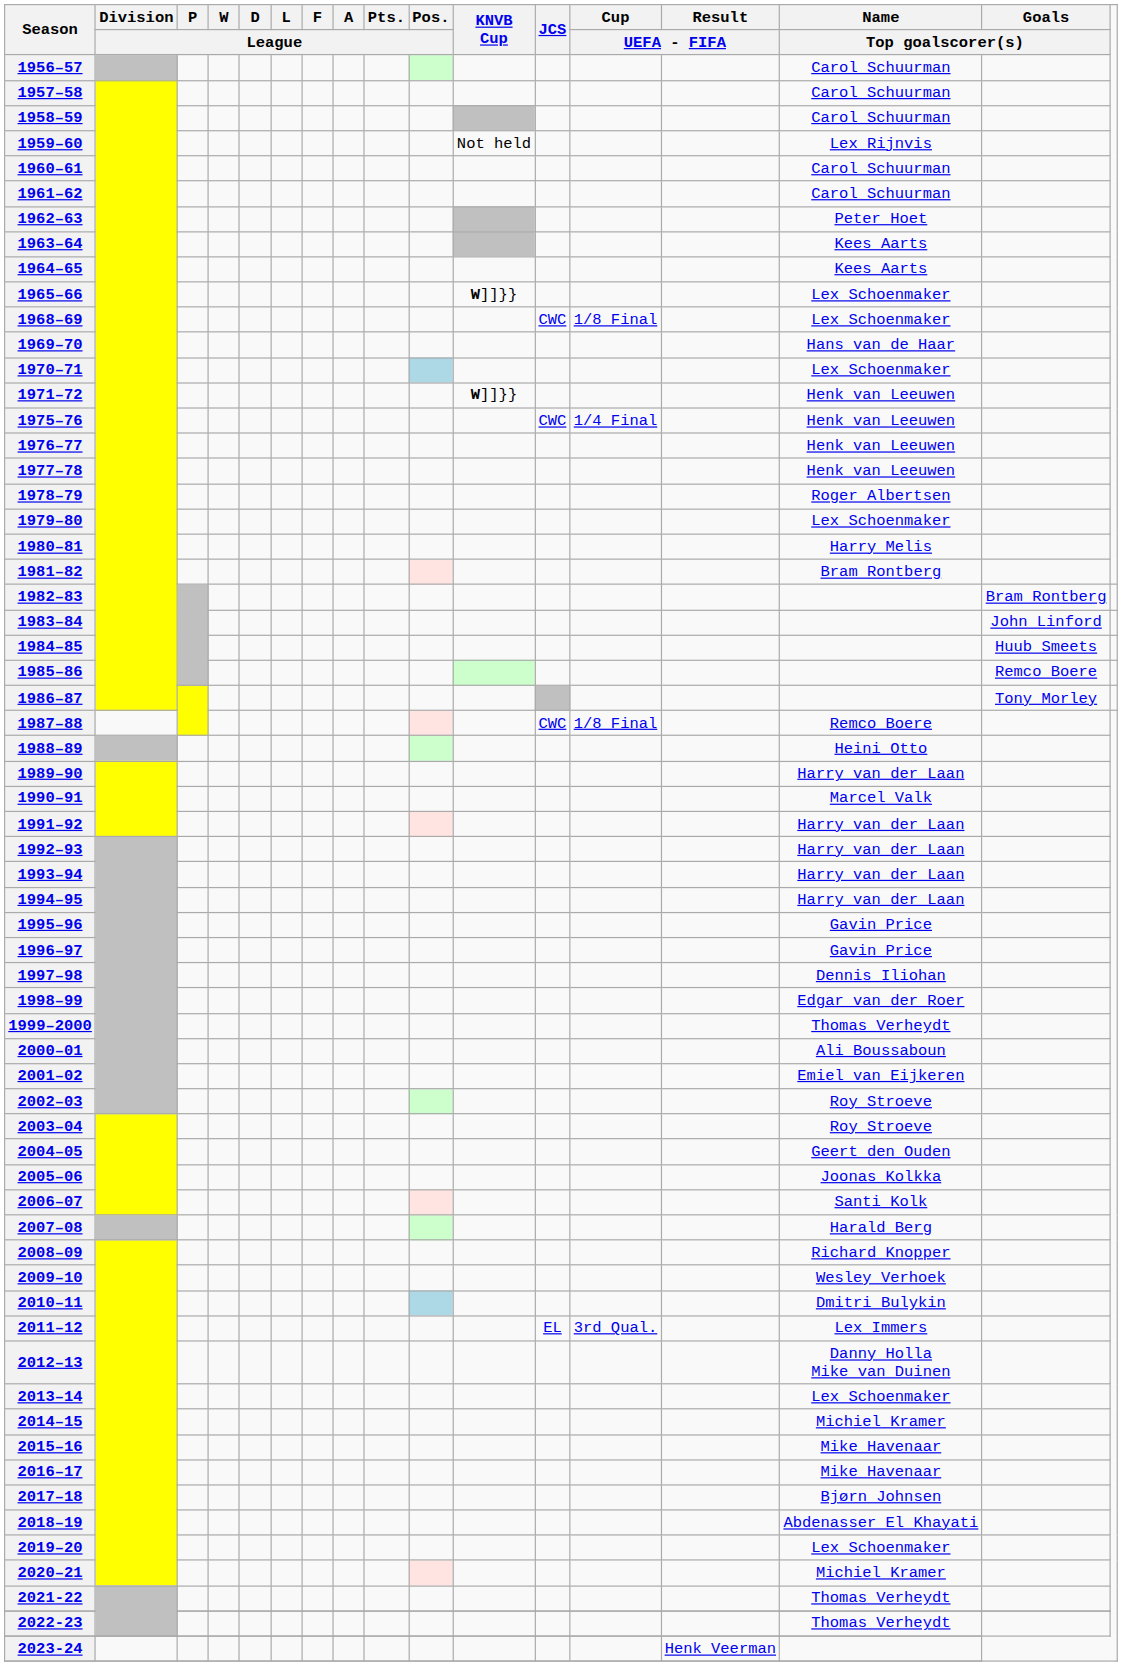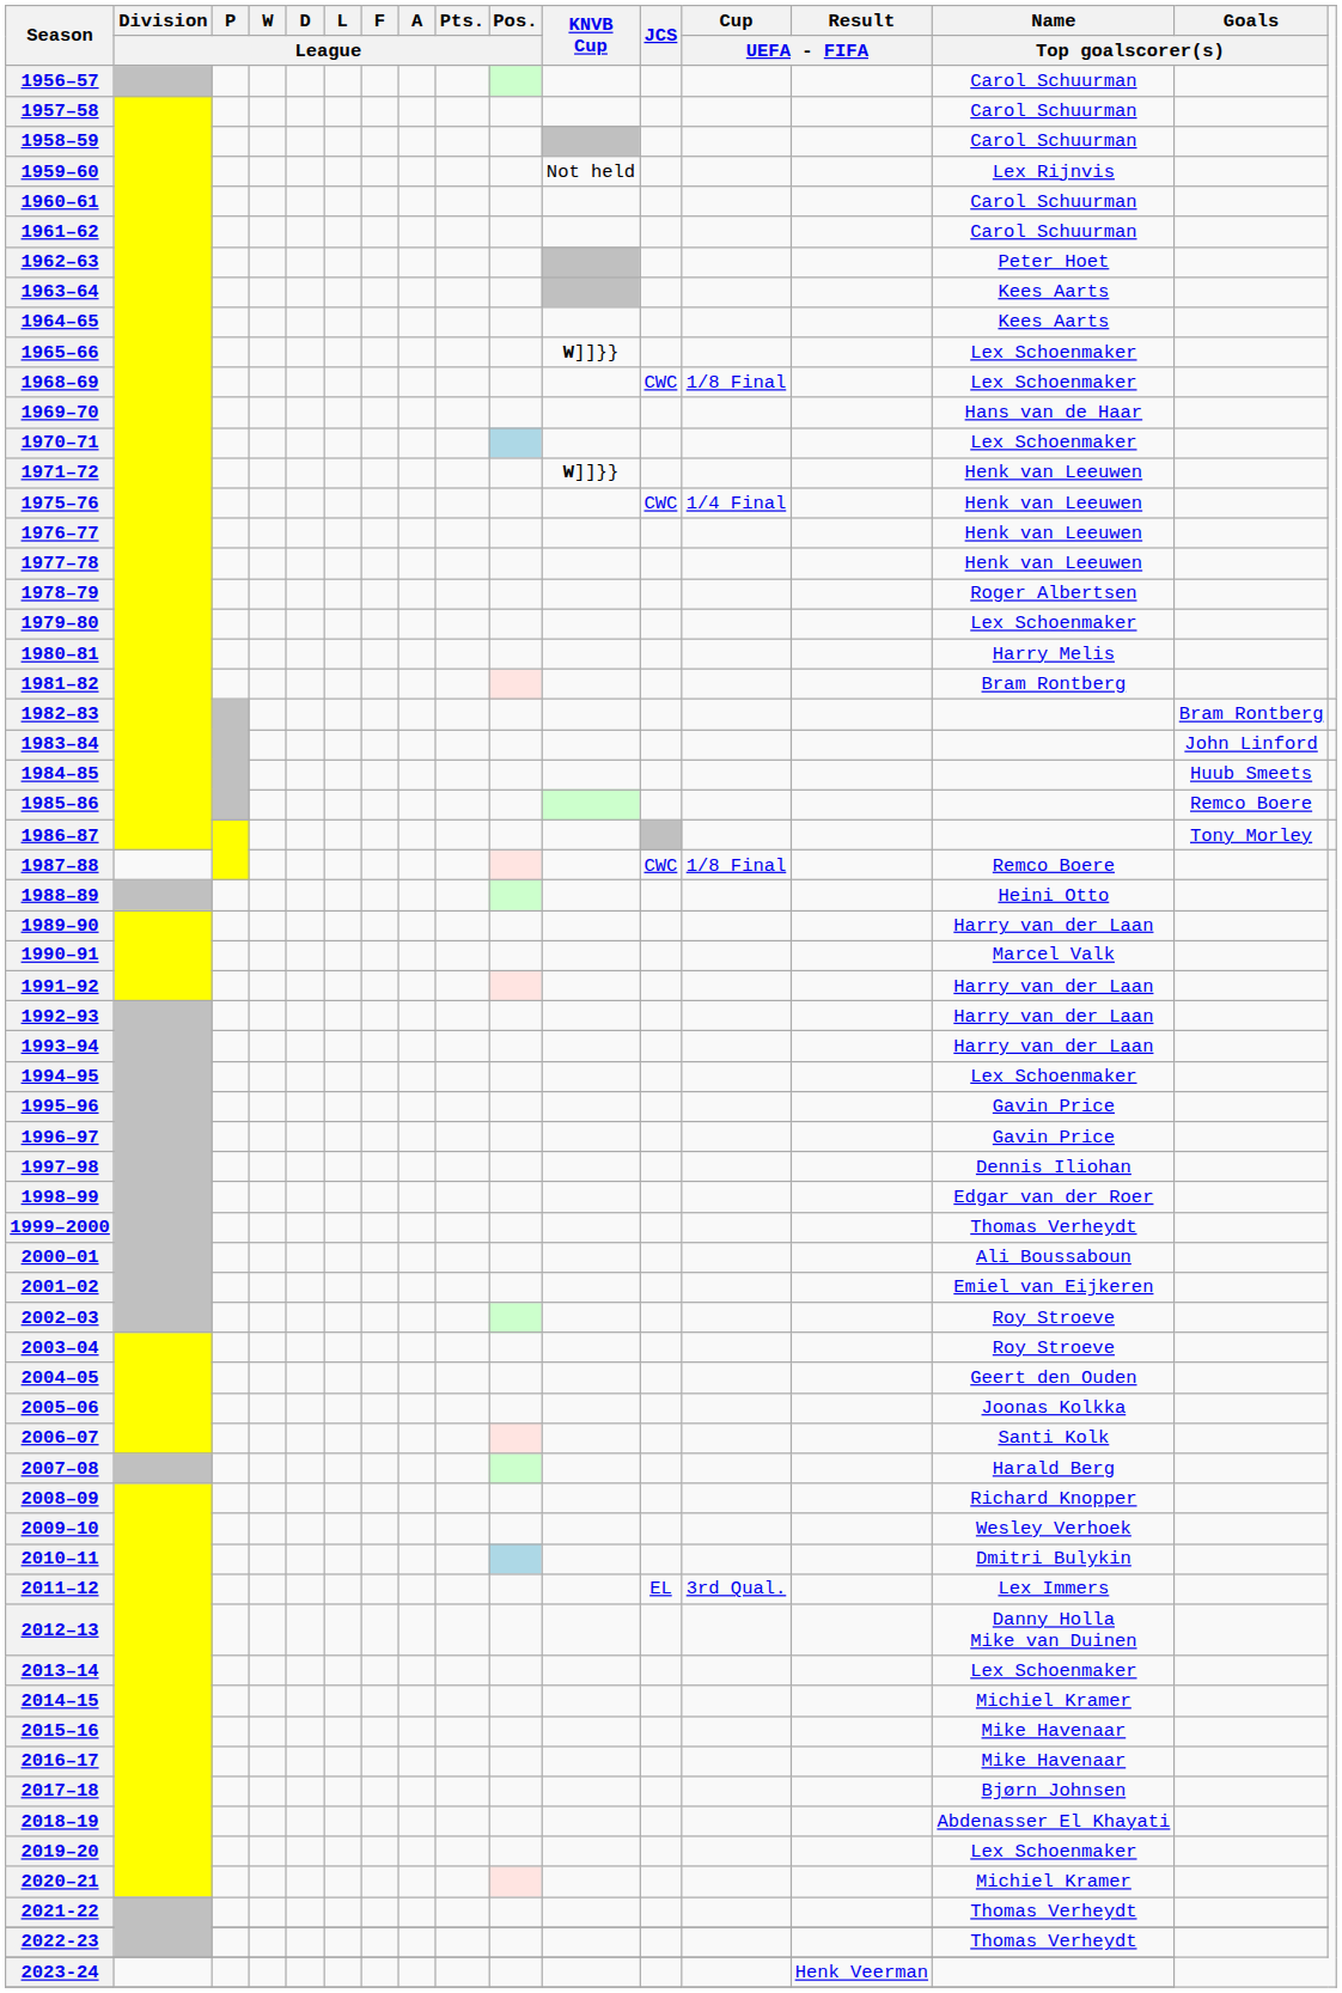1994–95 | Name / Top goalscorer(s): Harry van der Laan -> Lex Schoenmaker
